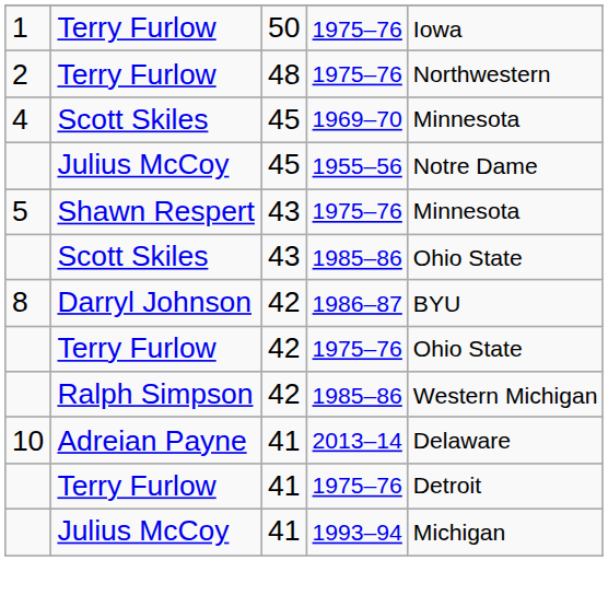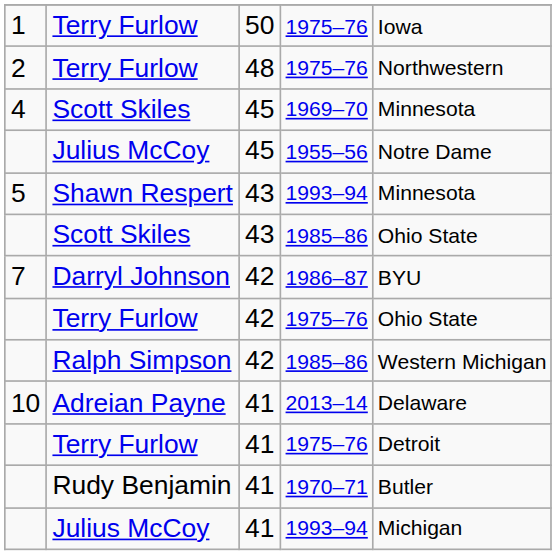Shawn Respert | column 4: 1975–76 -> 1993–94
Darryl Johnson | column 1: 8 -> 7
+ row: Rudy Benjamin | 41 | 1970–71 | Butler
